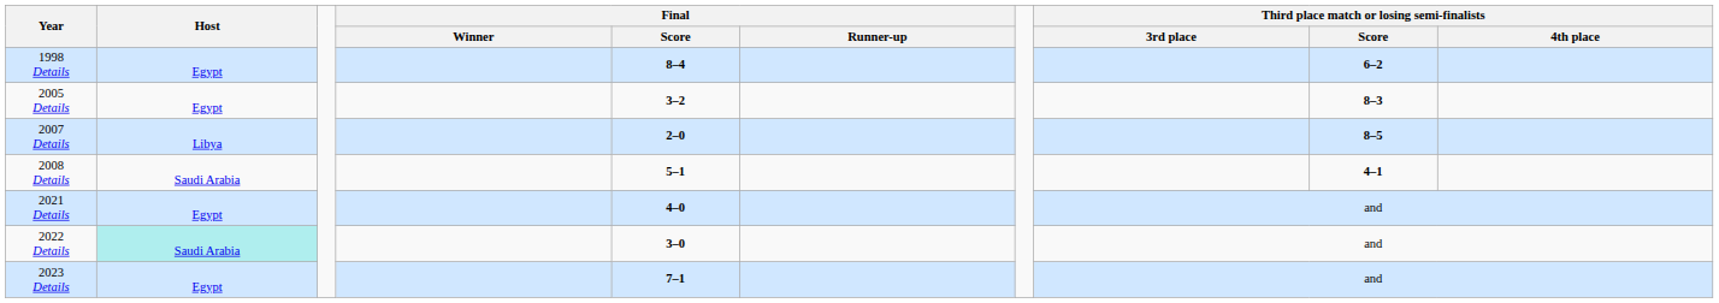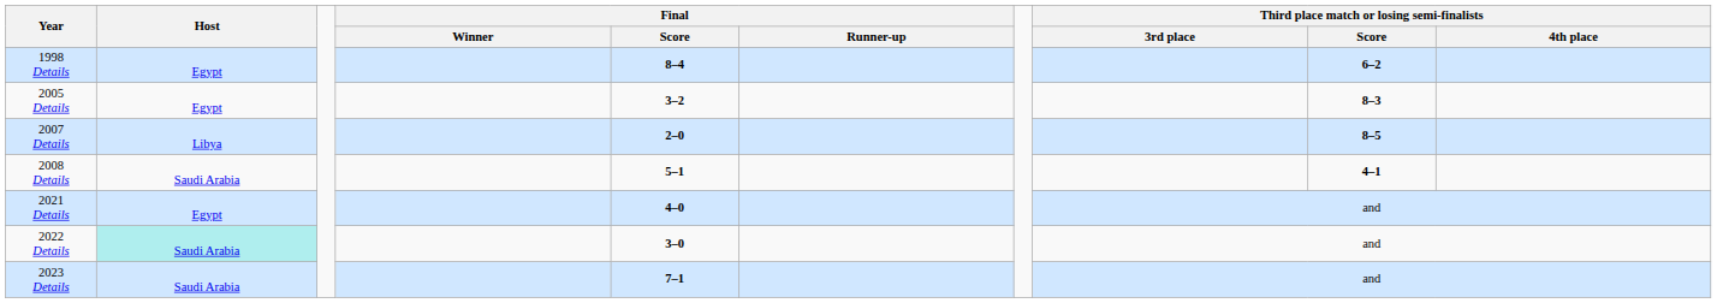2023 Details | Host: Egypt -> Saudi Arabia
